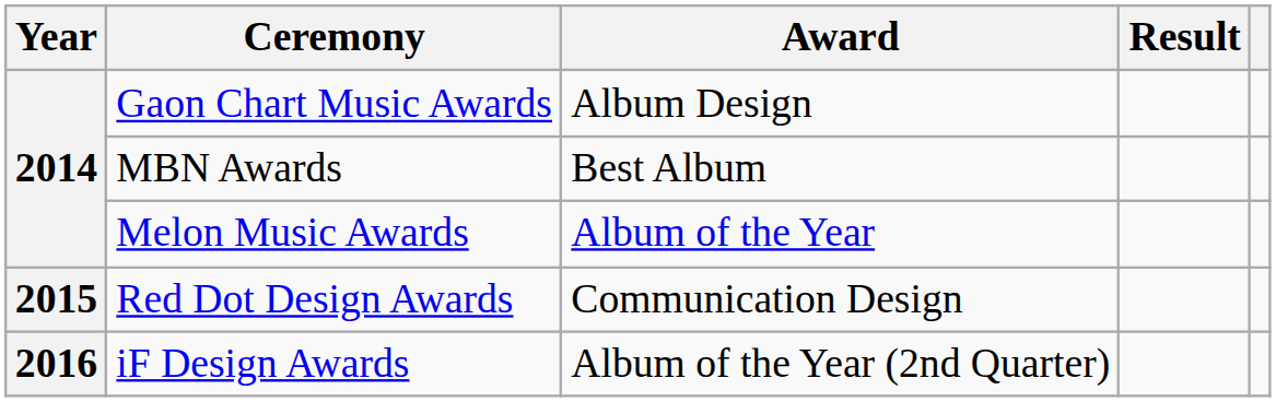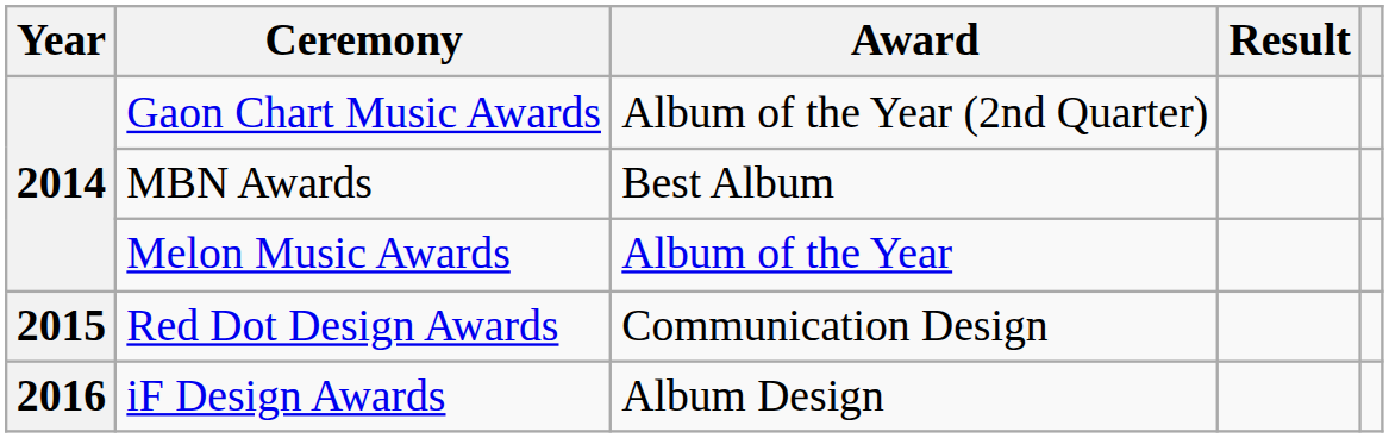Gaon Chart Music Awards | Award: Album Design -> Album of the Year (2nd Quarter)
iF Design Awards | Award: Album of the Year (2nd Quarter) -> Album Design
